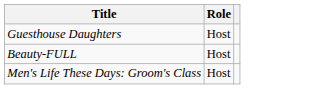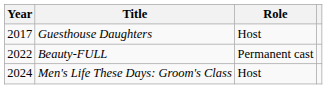+ column: Year | 2017 | 2022 | 2024
Beauty-FULL | Role: Host -> Permanent cast
